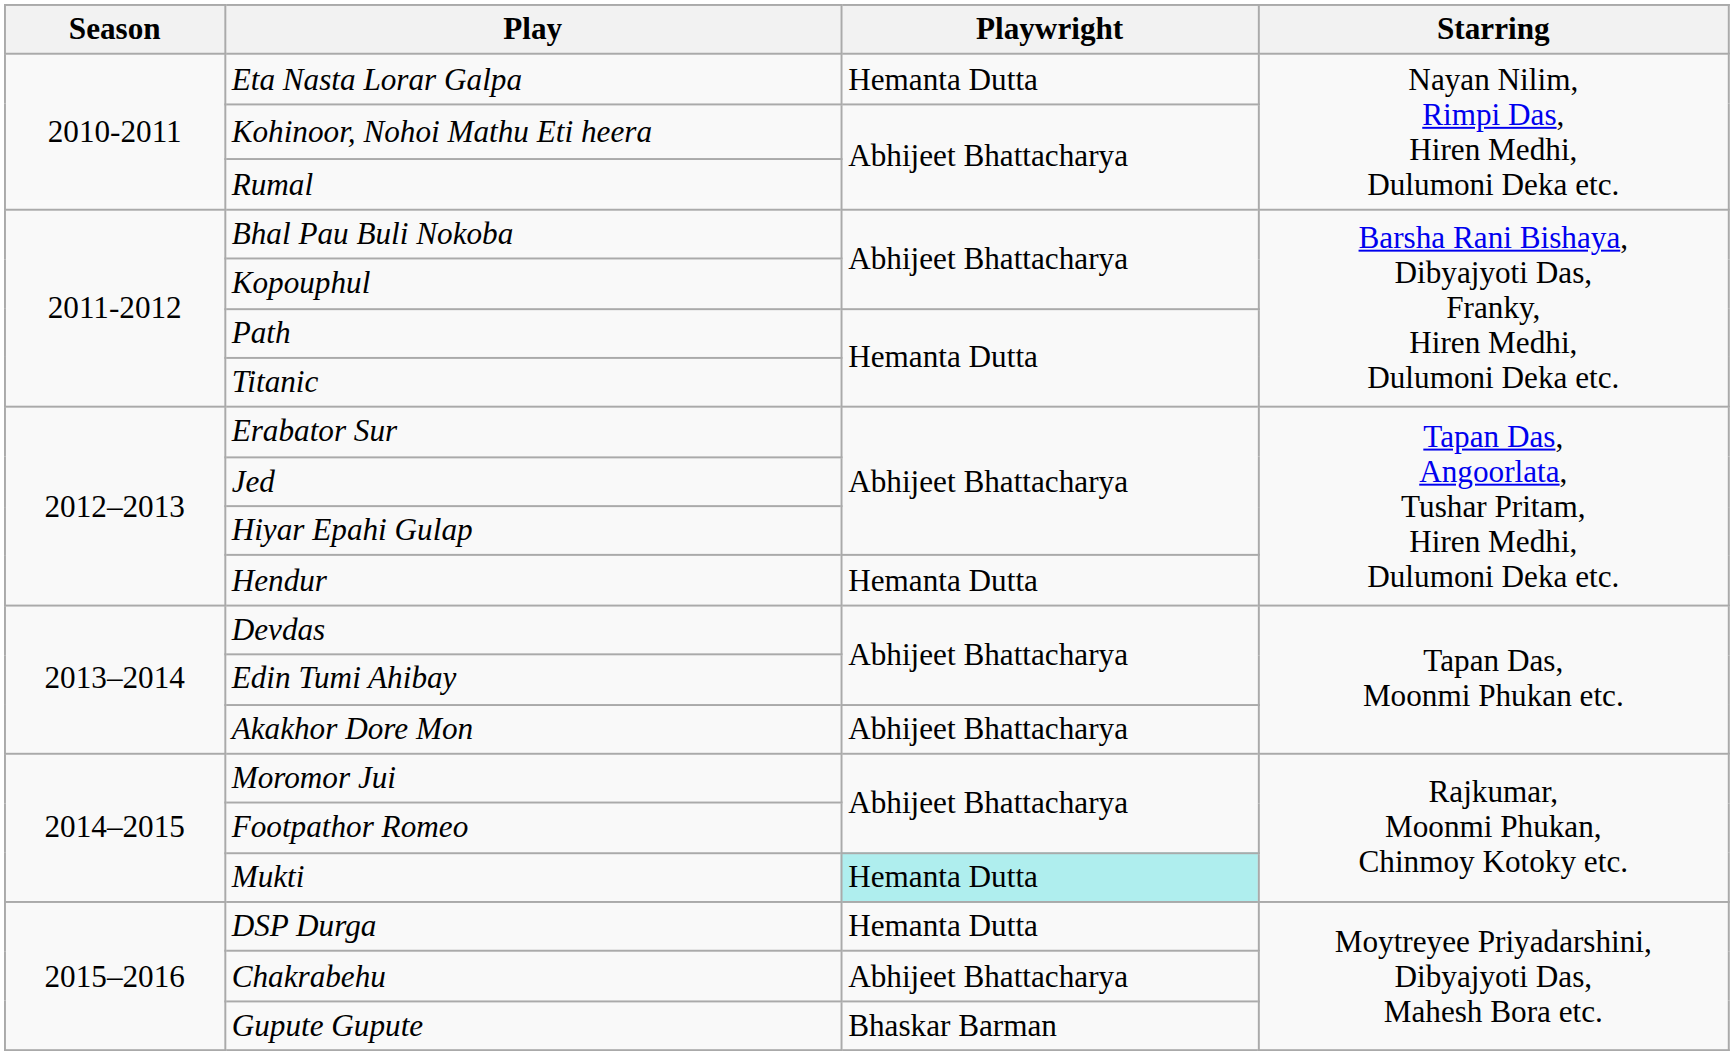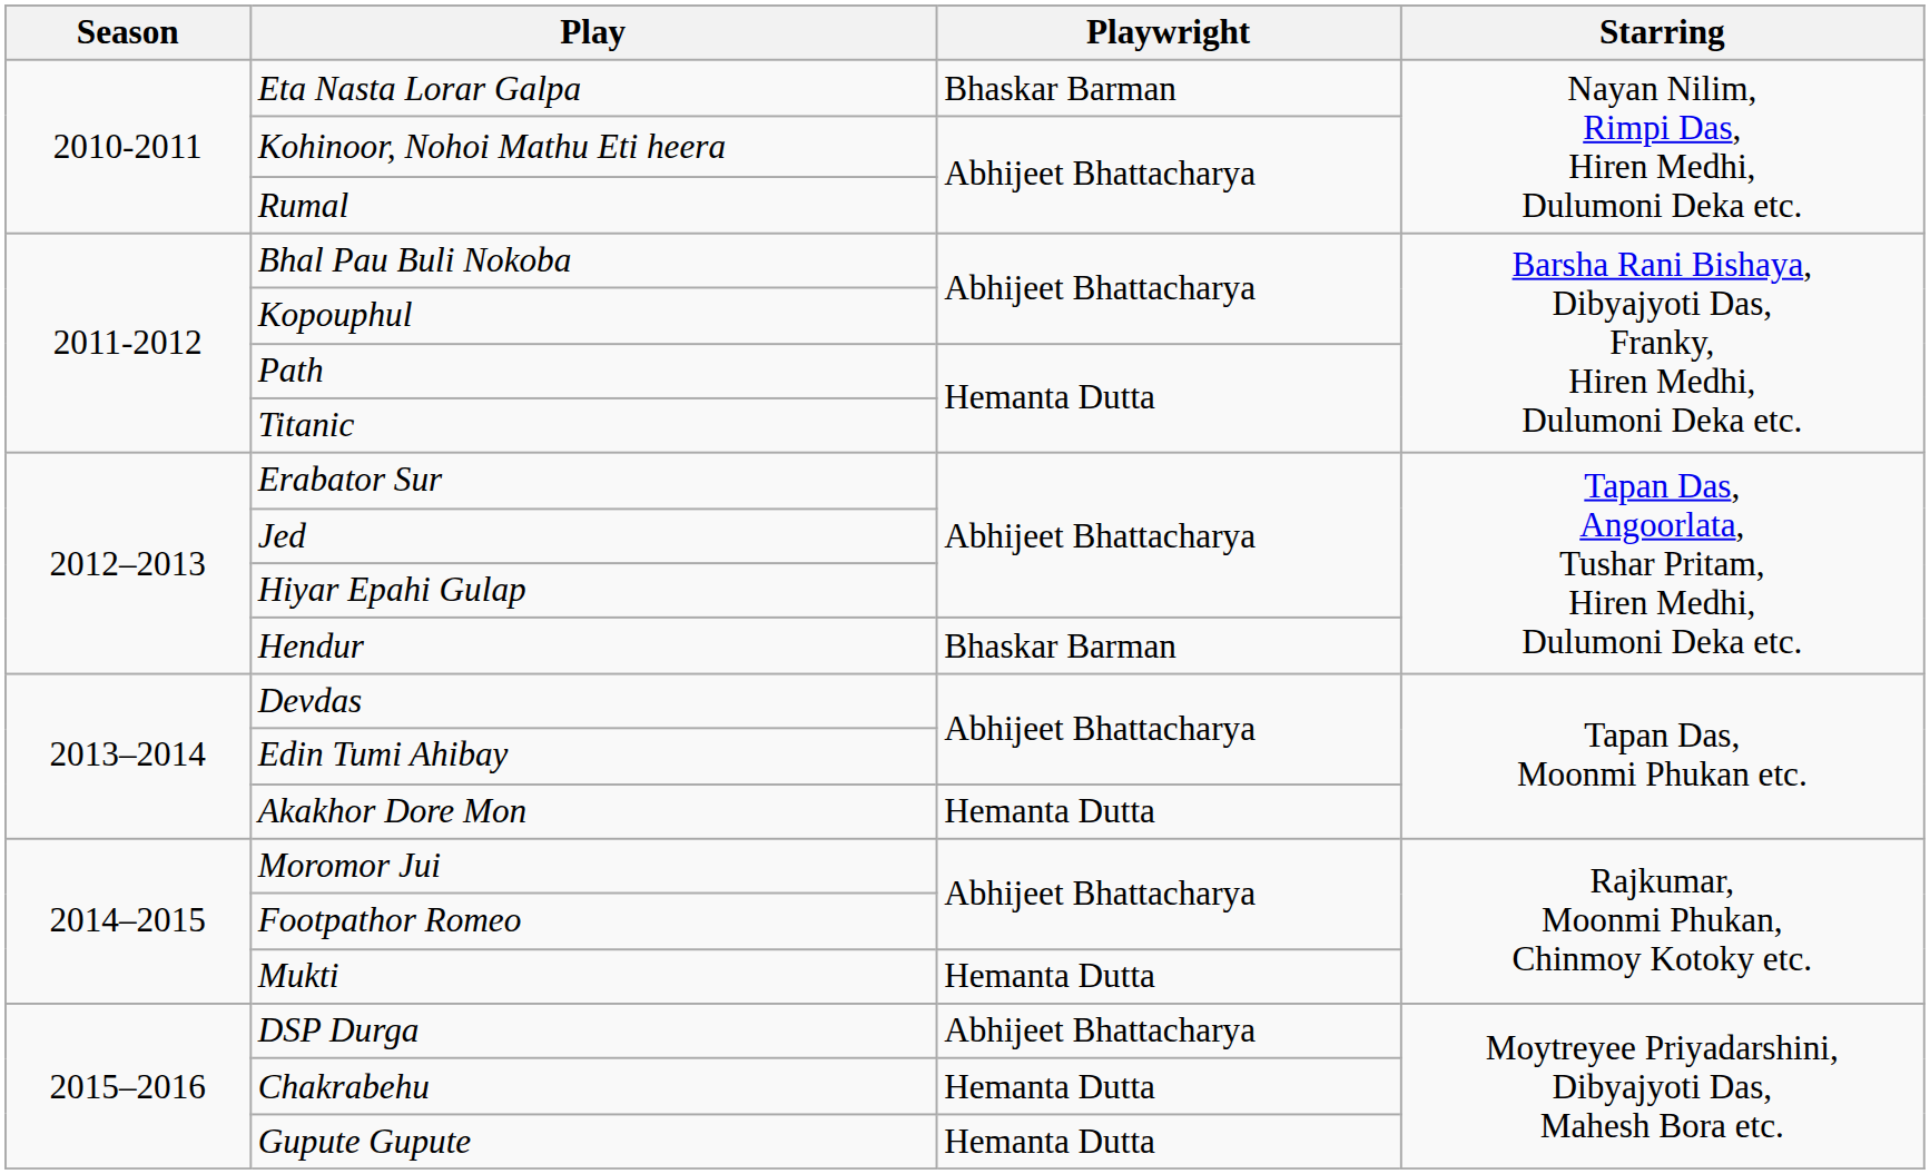Eta Nasta Lorar Galpa | Playwright: Hemanta Dutta -> Bhaskar Barman
Hendur | Playwright: Hemanta Dutta -> Bhaskar Barman
Akakhor Dore Mon | Playwright: Abhijeet Bhattacharya -> Hemanta Dutta
Mukti | Playwright: paleturquoise background -> no background
DSP Durga | Playwright: Hemanta Dutta -> Abhijeet Bhattacharya
Chakrabehu | Playwright: Abhijeet Bhattacharya -> Hemanta Dutta
Gupute Gupute | Playwright: Bhaskar Barman -> Hemanta Dutta
